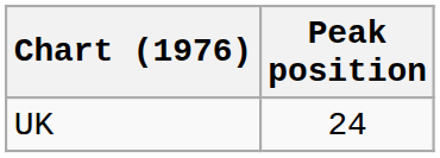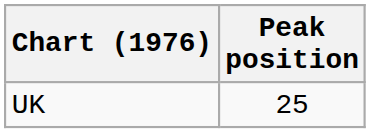UK | Peak position: 24 -> 25
